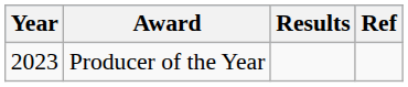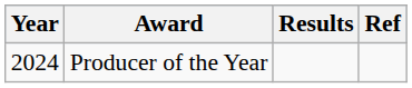Producer of the Year | Year: 2023 -> 2024
